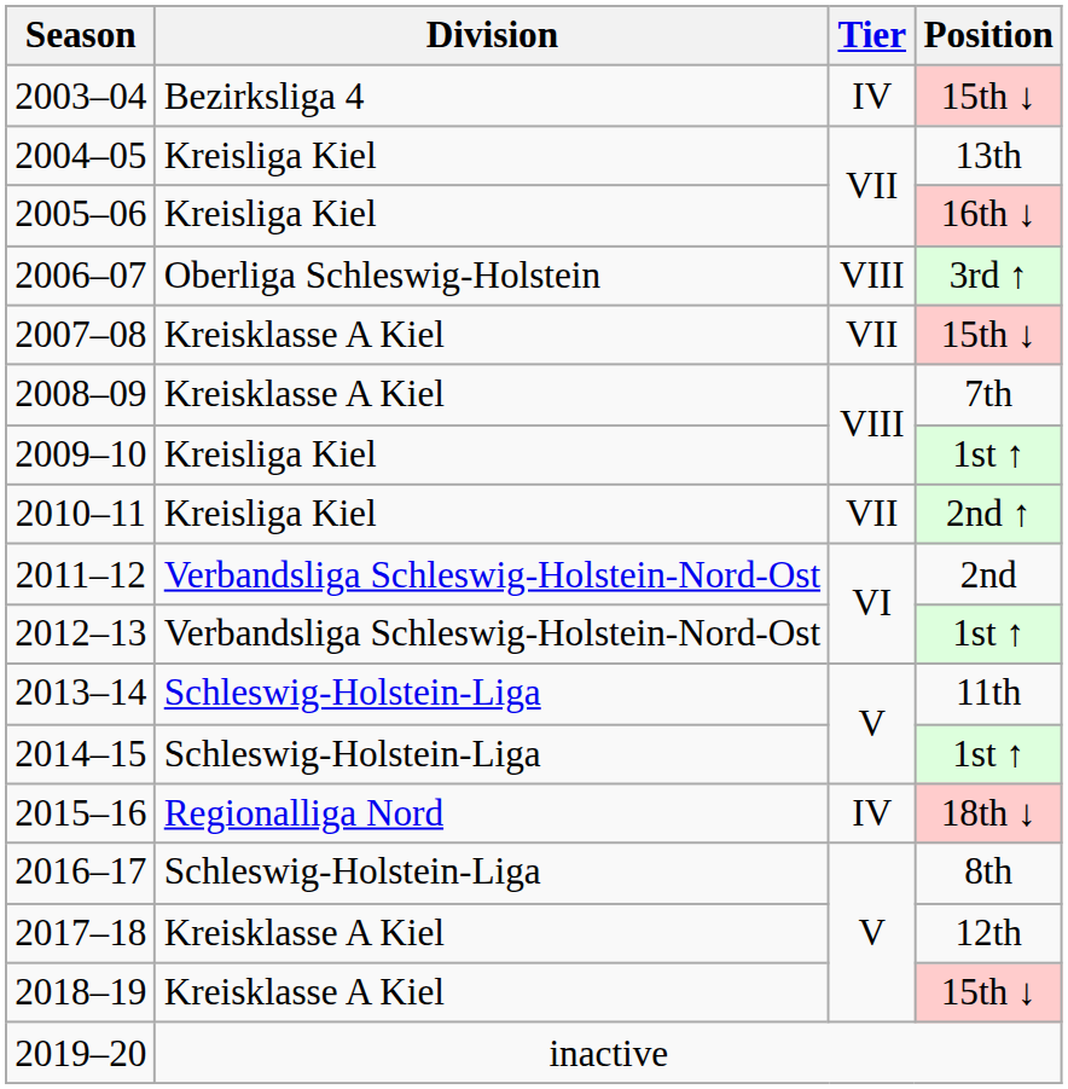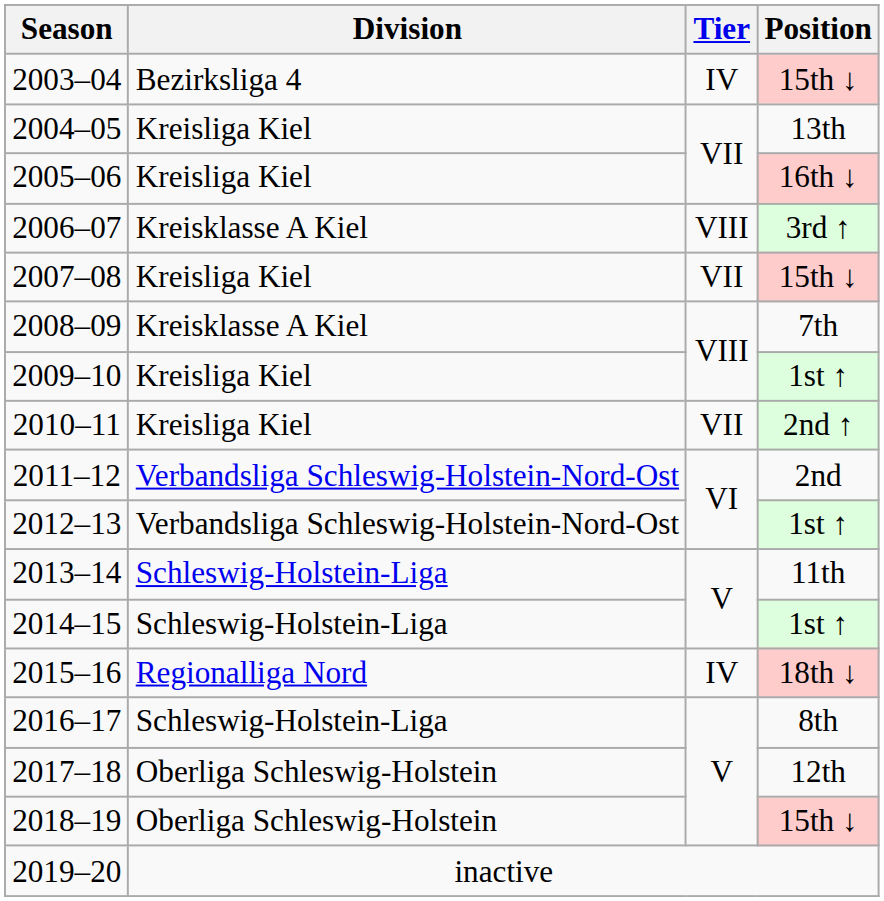2006–07 | Division: Oberliga Schleswig-Holstein -> Kreisklasse A Kiel
2007–08 | Division: Kreisklasse A Kiel -> Kreisliga Kiel
2017–18 | Division: Kreisklasse A Kiel -> Oberliga Schleswig-Holstein
2018–19 | Division: Kreisklasse A Kiel -> Oberliga Schleswig-Holstein
